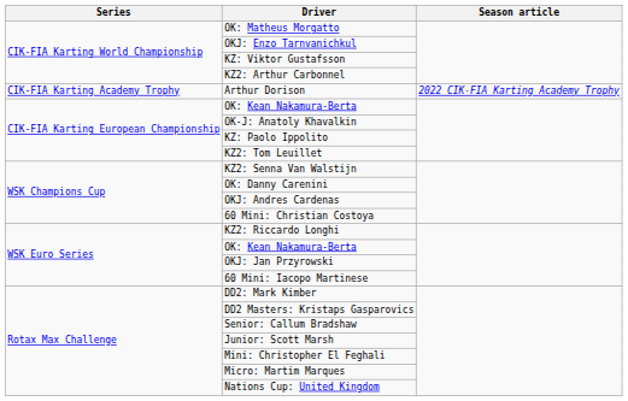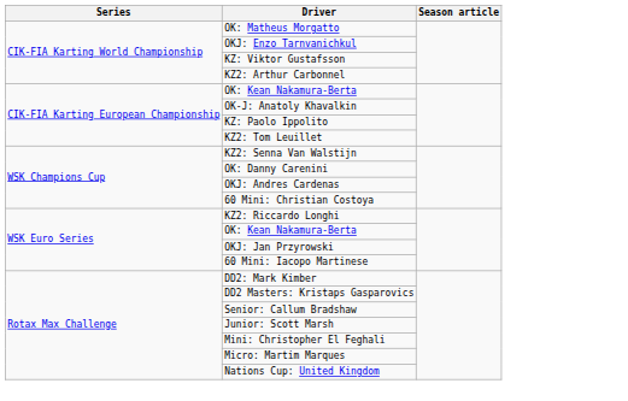- row: CIK-FIA Karting Academy Trophy | Arthur Dorison | 2022 CIK-FIA Karting Academy Trophy
